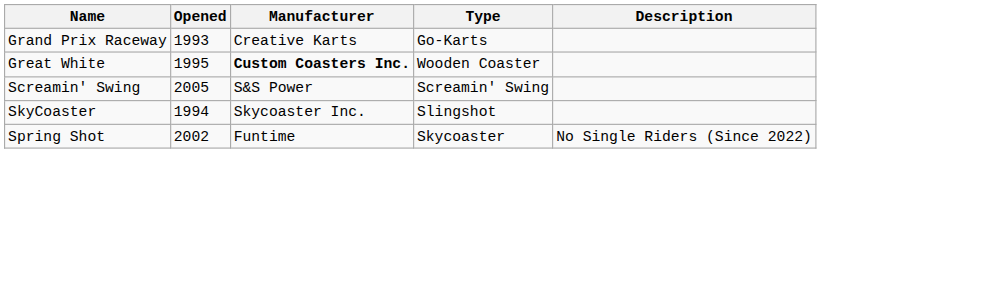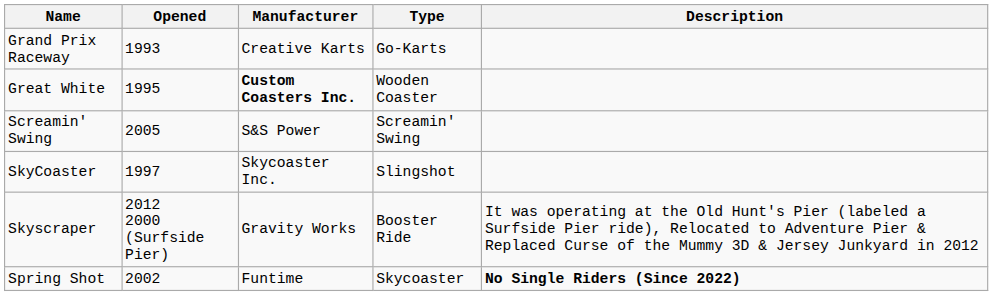SkyCoaster | Opened: 1994 -> 1997
+ row: Skyscraper | 2012 2000 (Surfside Pier) | Gravity Works | Booster Ride | It was operating at the Old Hunt's Pier (labeled a Surfside Pier ride), Relocated to Adventure Pier & Replaced Curse of the Mummy 3D & Jersey Junkyard in 2012
Spring Shot | Description: normal -> bold
